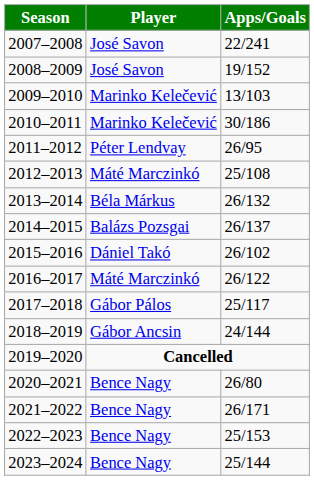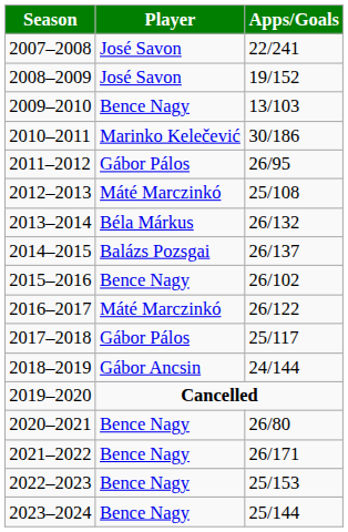2009–2010 | Player: Marinko Kelečević -> Bence Nagy
2011–2012 | Player: Péter Lendvay -> Gábor Pálos
2015–2016 | Player: Dániel Takó -> Bence Nagy
